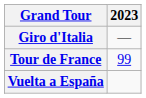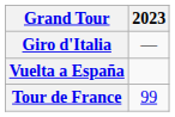rows swapped: Tour de France <-> Vuelta a España
